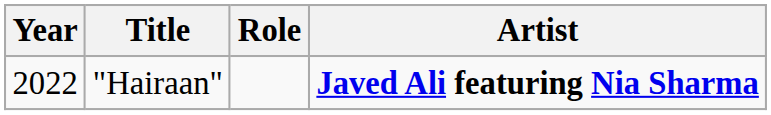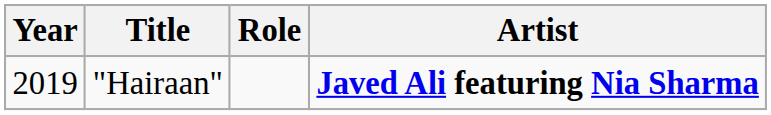"Hairaan" | Year: 2022 -> 2019
